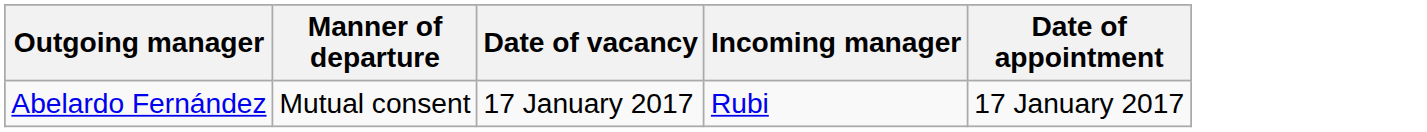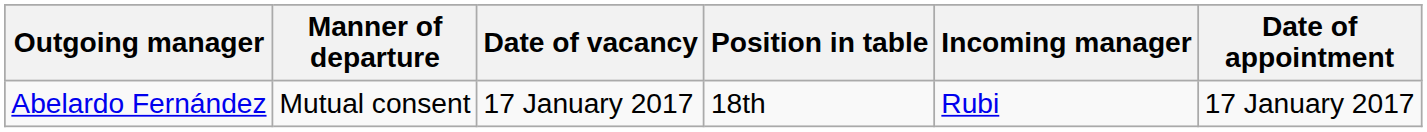+ column: Position in table | 18th
